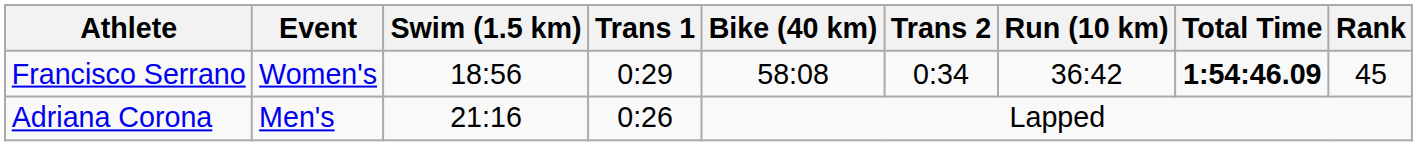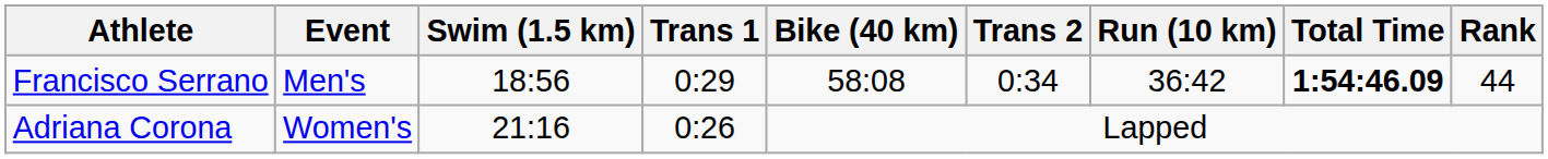Francisco Serrano | Event: Women's -> Men's
Francisco Serrano | Rank: 45 -> 44
Adriana Corona | Event: Men's -> Women's
